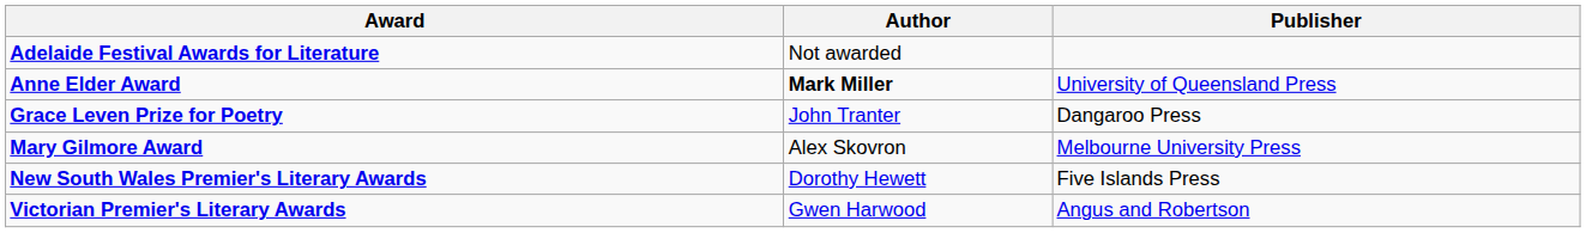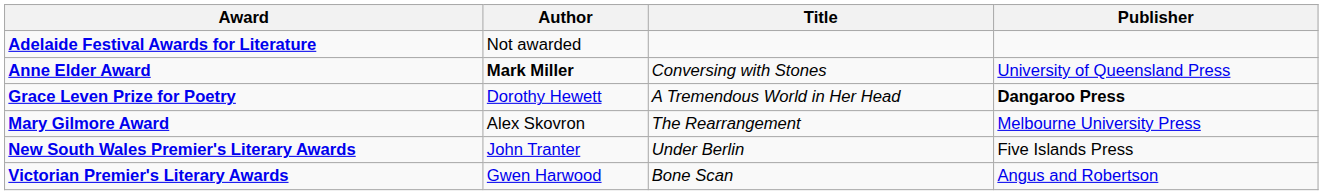+ column: Title | Conversing with Stones | A Tremendous World in Her Head | The Rearrangement | Under Berlin | Bone Scan
Grace Leven Prize for Poetry | Author: John Tranter -> Dorothy Hewett
Grace Leven Prize for Poetry | Publisher: normal -> bold
New South Wales Premier's Literary Awards | Author: Dorothy Hewett -> John Tranter
